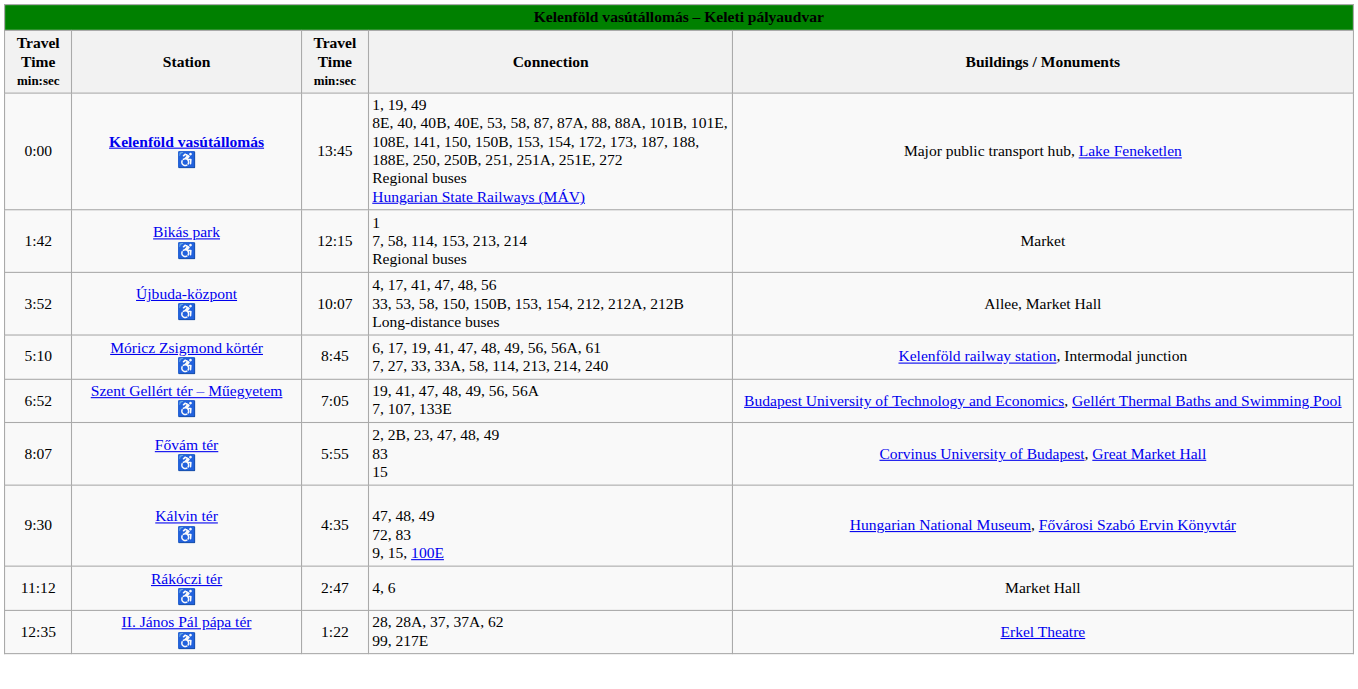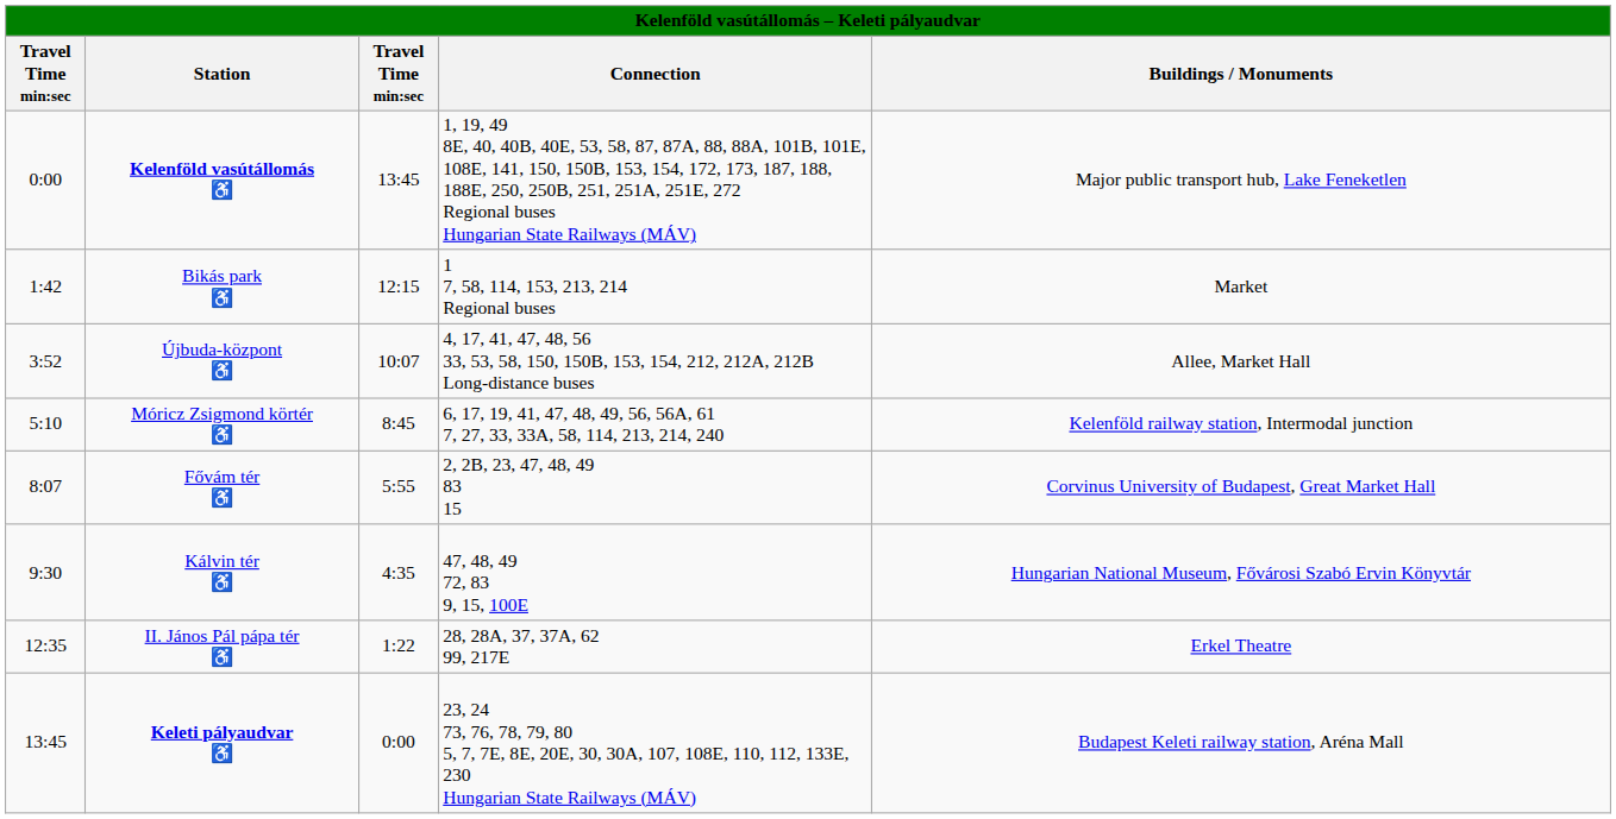- row: 6:52 | Szent Gellért tér – Műegyetem ♿ | 7:05 | 19, 41, 47, 48, 49, 56, 56A 7, 107, 133E | Budapest University of Technology and Economics, Gellért Thermal Baths and Swimming Pool
- row: 11:12 | Rákóczi tér ♿ | 2:47 | 4, 6 | Market Hall
+ row: 13:45 | Keleti pályaudvar ♿ | 0:00 | 23, 24 73, 76, 78, 79, 80 5, 7, 7E, 8E, 20E, 30, 30A, 107, 108E, 110, 112, 133E, 230 Hungarian State Railways (MÁV) | Budapest Keleti railway station, Aréna Mall
